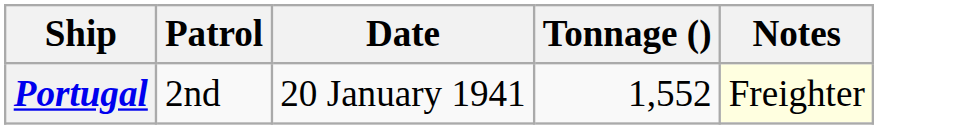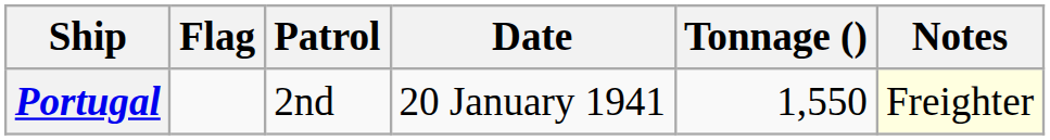+ column: Flag
Portugal | Tonnage (): 1,552 -> 1,550
